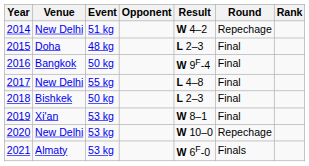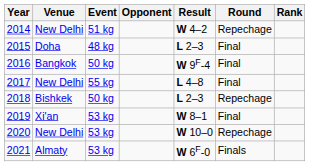2018 | Round: Final -> Repechage
